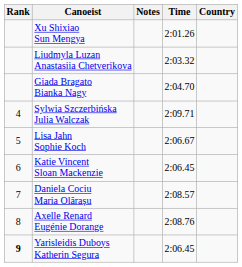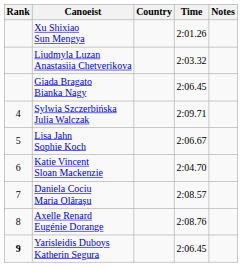columns swapped: Country <-> Notes
Giada Bragato Bianka Nagy | Time: 2:04.70 -> 2:06.45
Katie Vincent Sloan Mackenzie | Time: 2:06.45 -> 2:04.70
